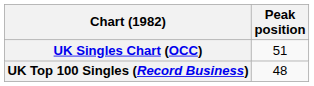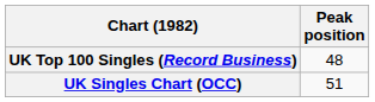rows swapped: UK Singles Chart (OCC) <-> UK Top 100 Singles (Record Business)
